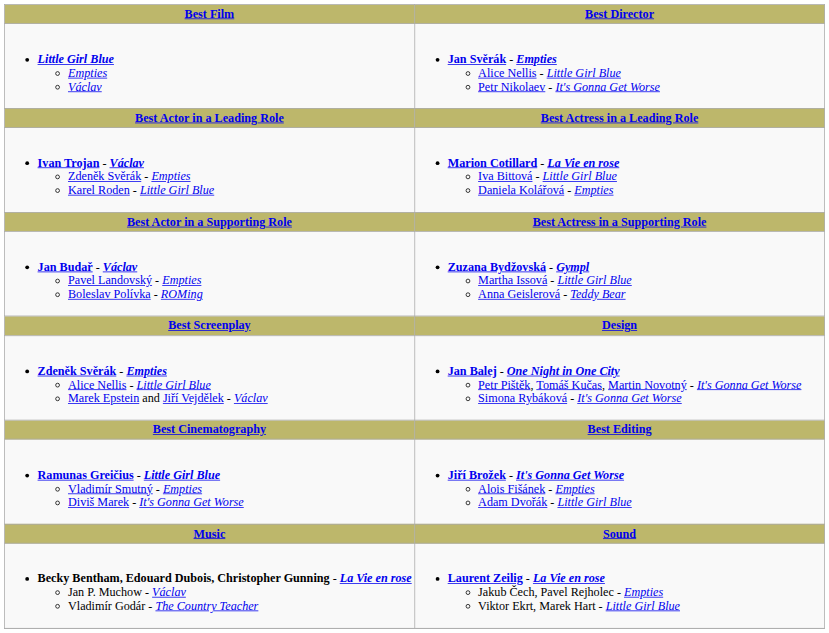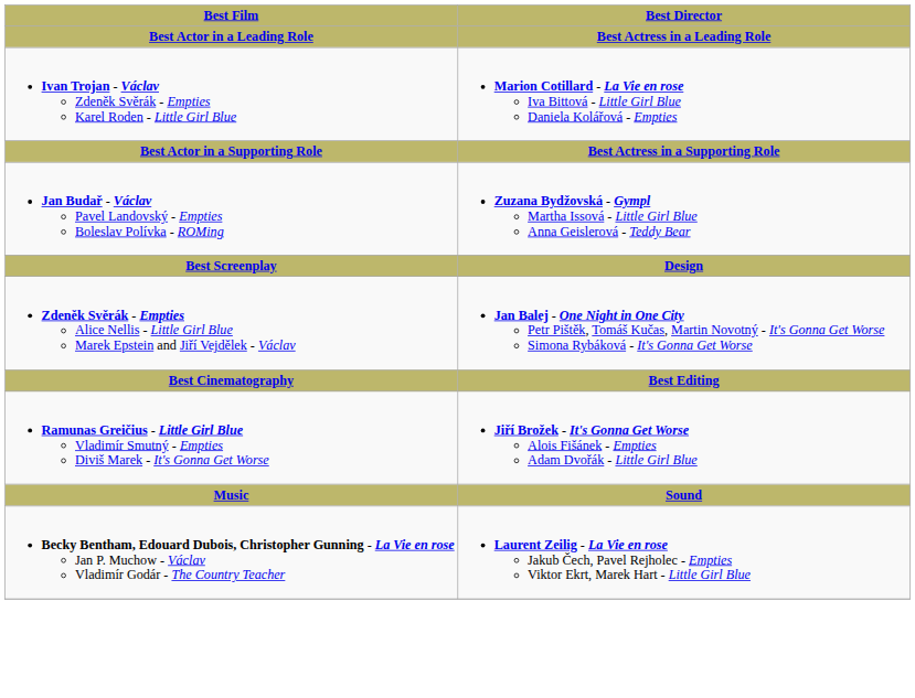- row: Little Girl Blue Empties Václav | Jan Svěrák - Empties Alice Nellis - Little Girl Blue Petr Nikolaev - It's Gonna Get Worse
